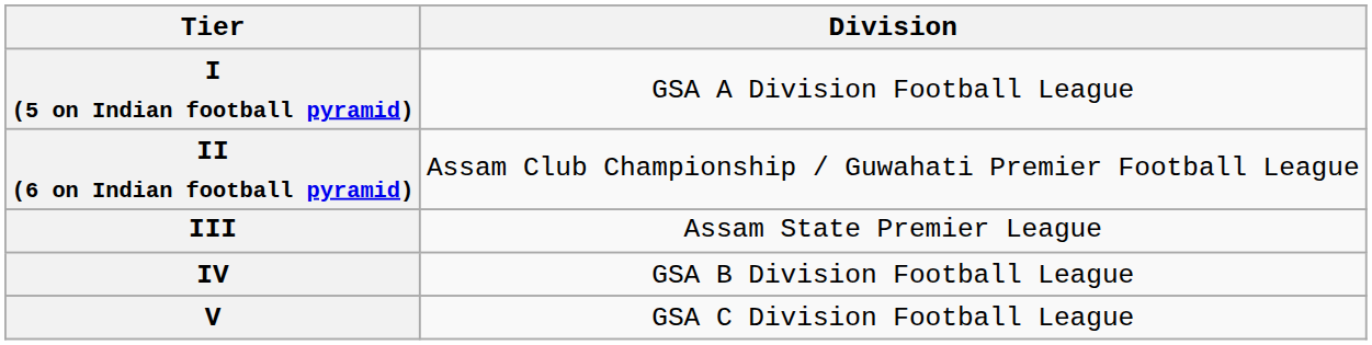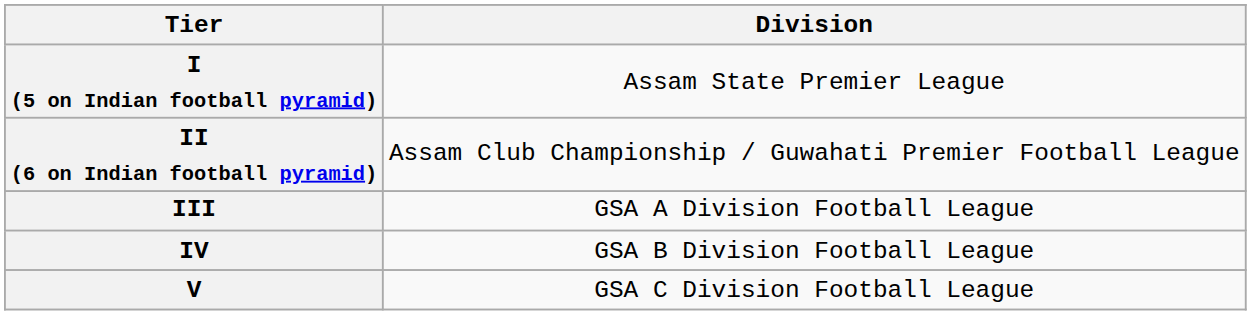I (5 on Indian football pyramid) | column 2: GSA A Division Football League -> Assam State Premier League
III | column 2: Assam State Premier League -> GSA A Division Football League
